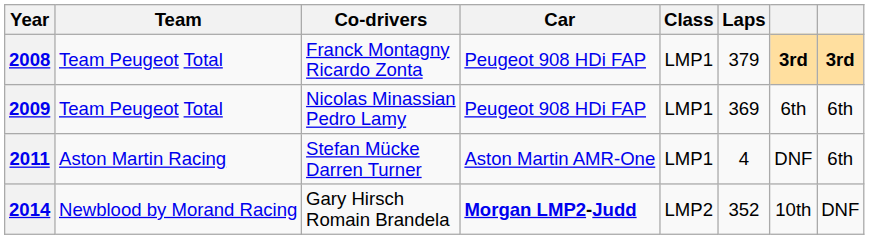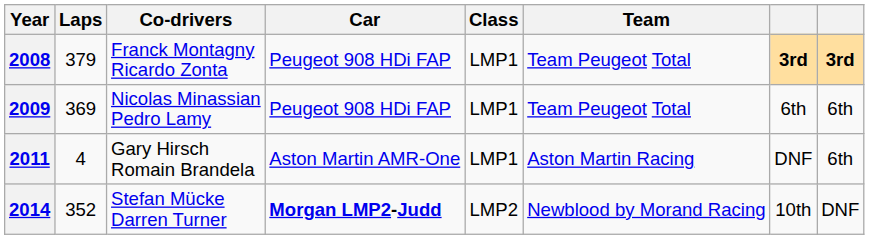columns swapped: Team <-> Laps
2011 | Co-drivers: Stefan Mücke Darren Turner -> Gary Hirsch Romain Brandela
2014 | Co-drivers: Gary Hirsch Romain Brandela -> Stefan Mücke Darren Turner
